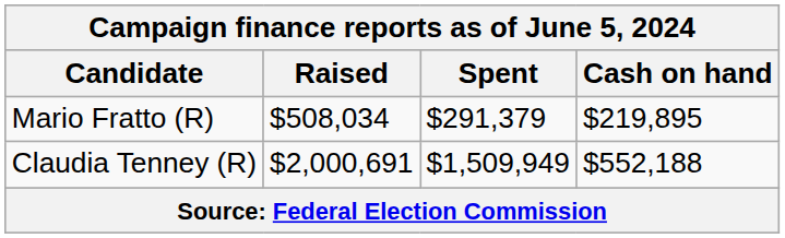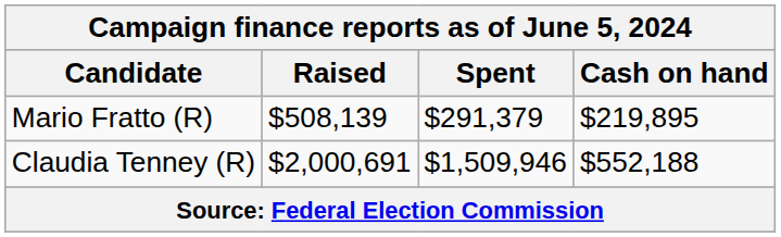Mario Fratto (R) | Raised: $508,034 -> $508,139
Claudia Tenney (R) | Spent: $1,509,949 -> $1,509,946
